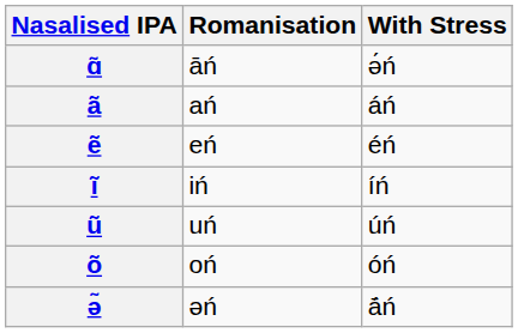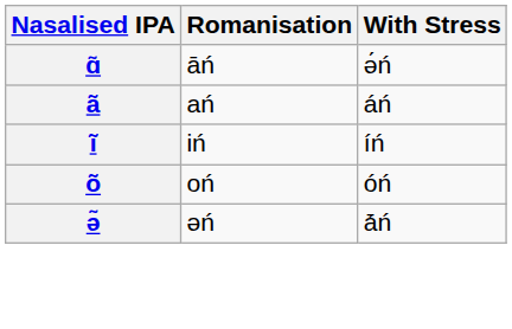- row: ẽ | eń | éń
- row: ũ | uń | úń
